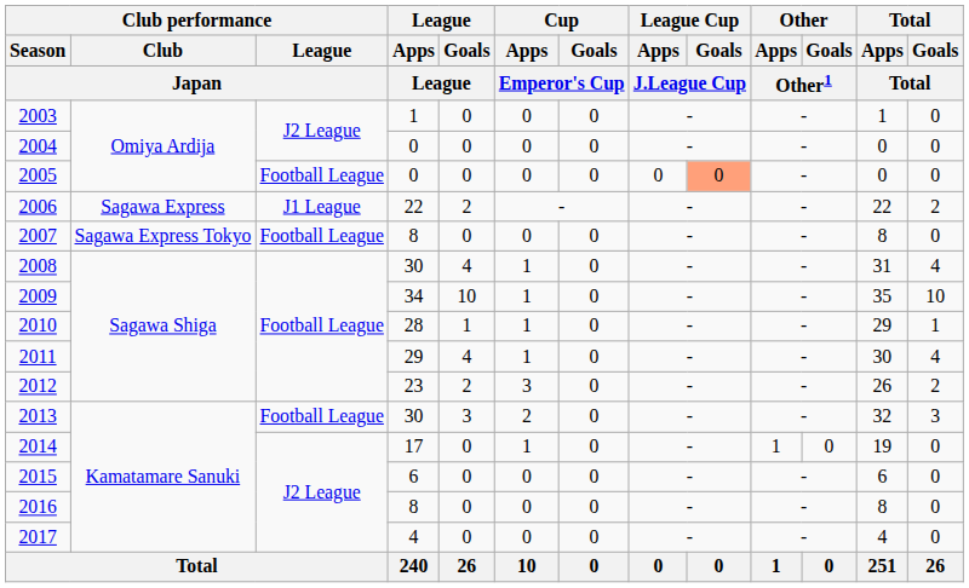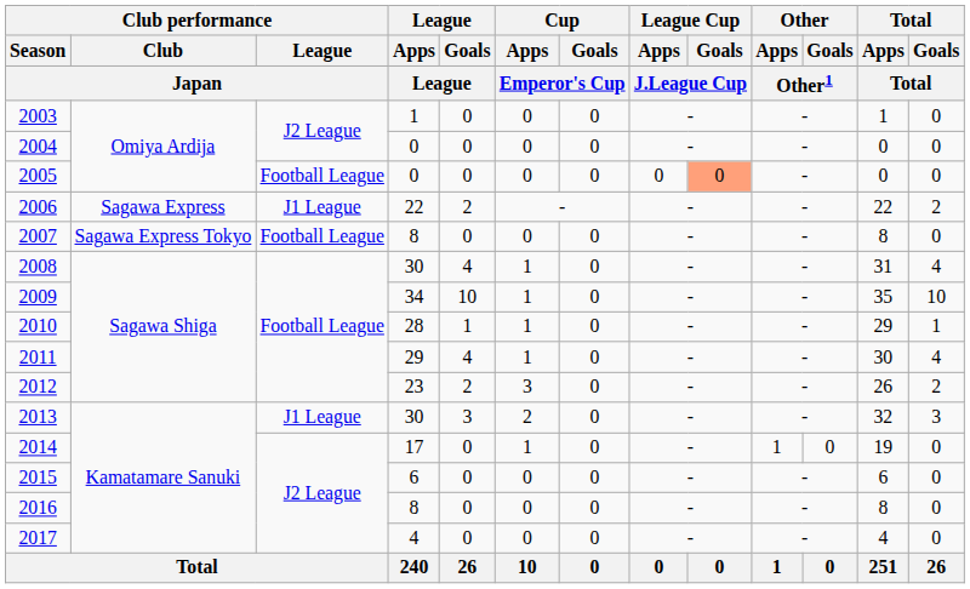2013 | Club performance / League / Japan: Football League -> J1 League
